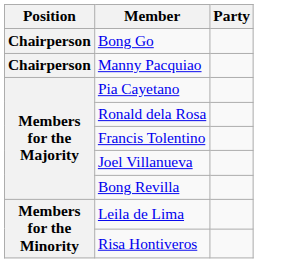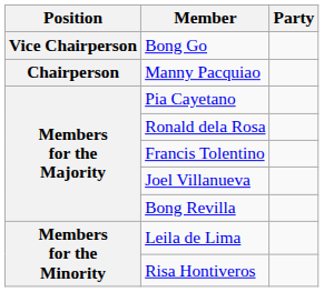Bong Go | Position: Chairperson -> Vice Chairperson
